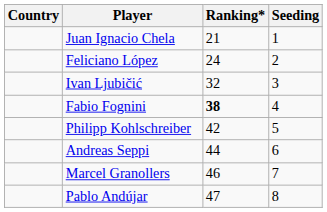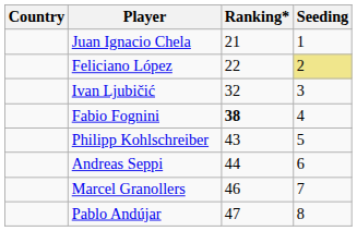Feliciano López | Ranking*: 24 -> 22
Feliciano López | Seeding: no background -> khaki background
Philipp Kohlschreiber | Ranking*: 42 -> 43
